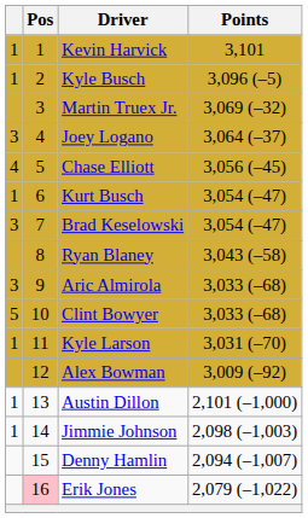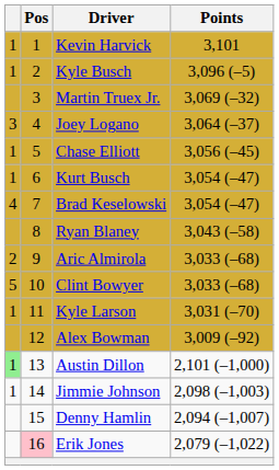Chase Elliott | column 1: 4 -> 1
Brad Keselowski | column 1: 3 -> 4
Aric Almirola | column 1: 3 -> 2
Austin Dillon | column 1: no background -> lightgreen background
